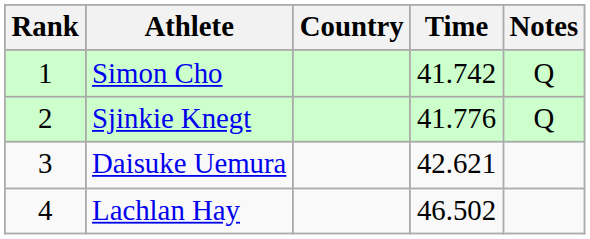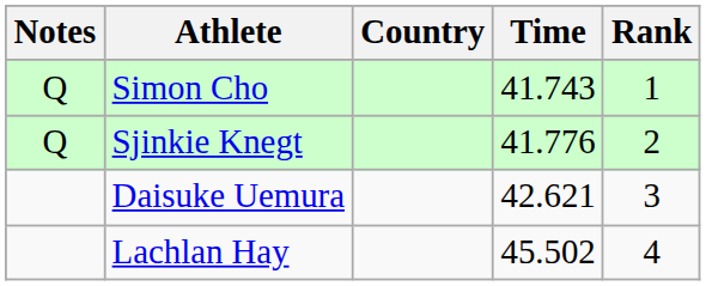columns swapped: Rank <-> Notes
Simon Cho | Time: 41.742 -> 41.743
Lachlan Hay | Time: 46.502 -> 45.502
